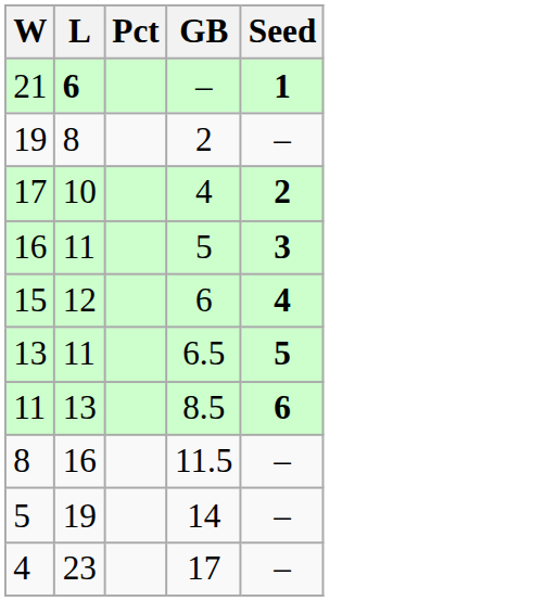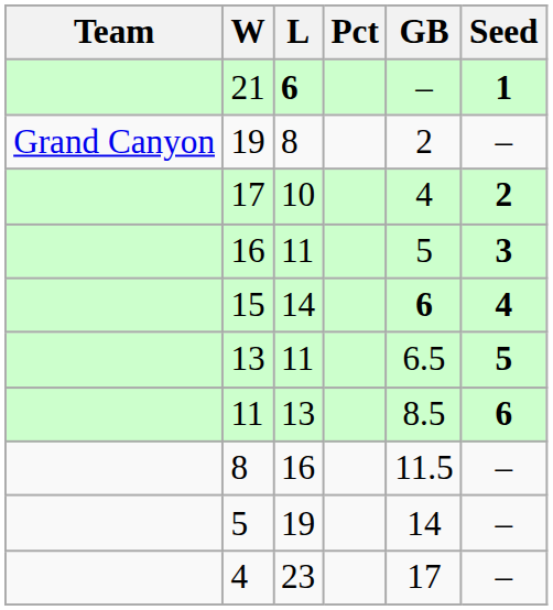+ column: Team | Grand Canyon
15 | L: 12 -> 14
15 | GB: normal -> bold
